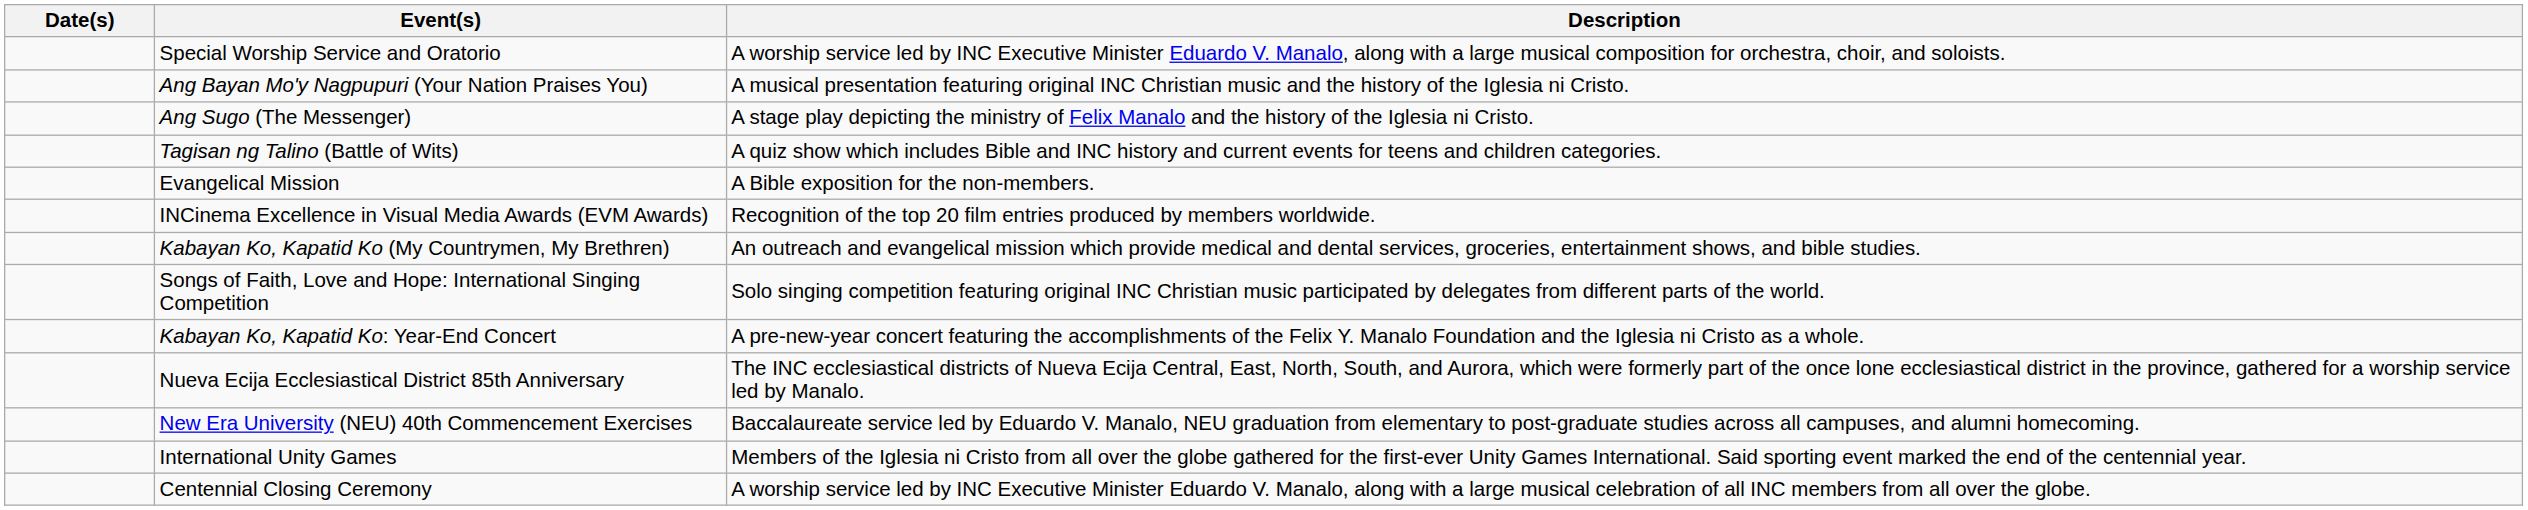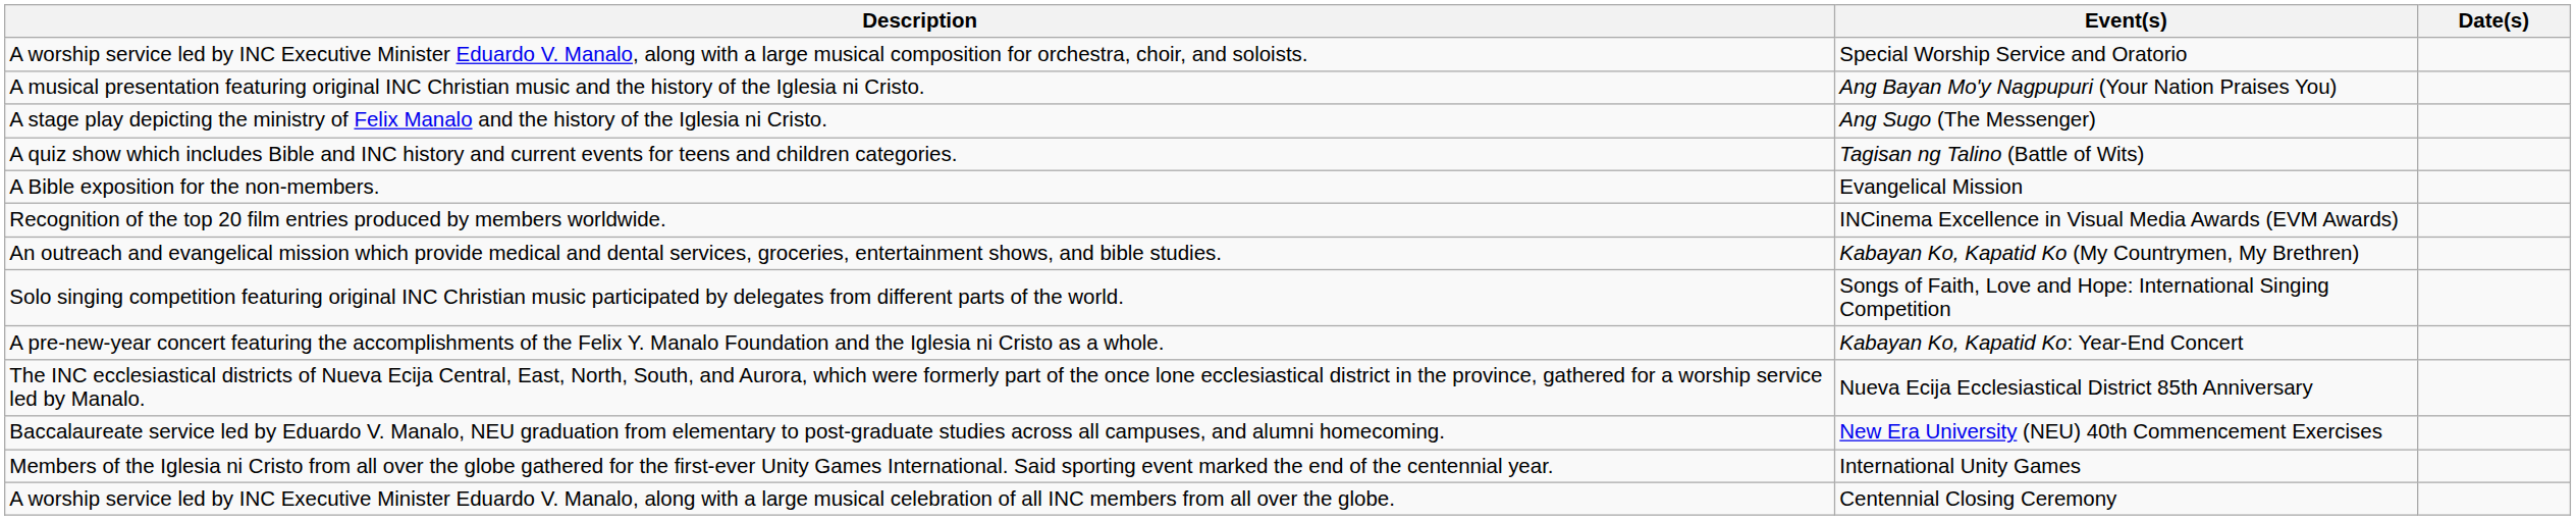columns swapped: Date(s) <-> Description
